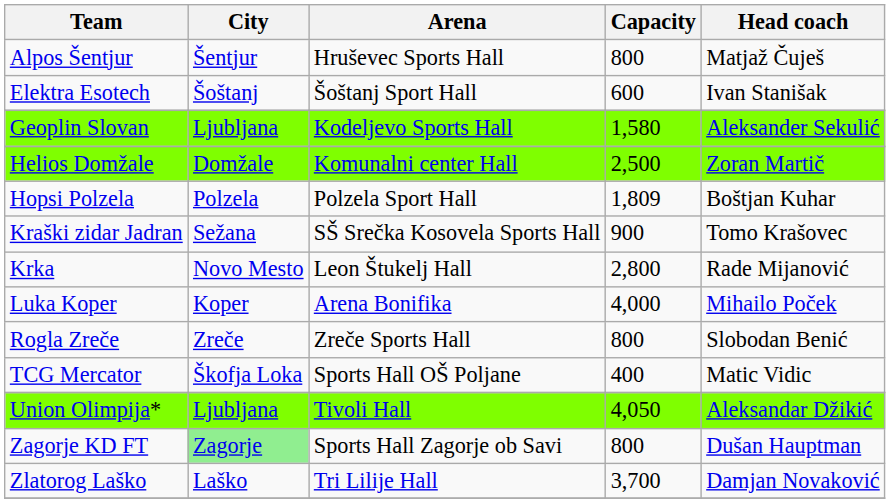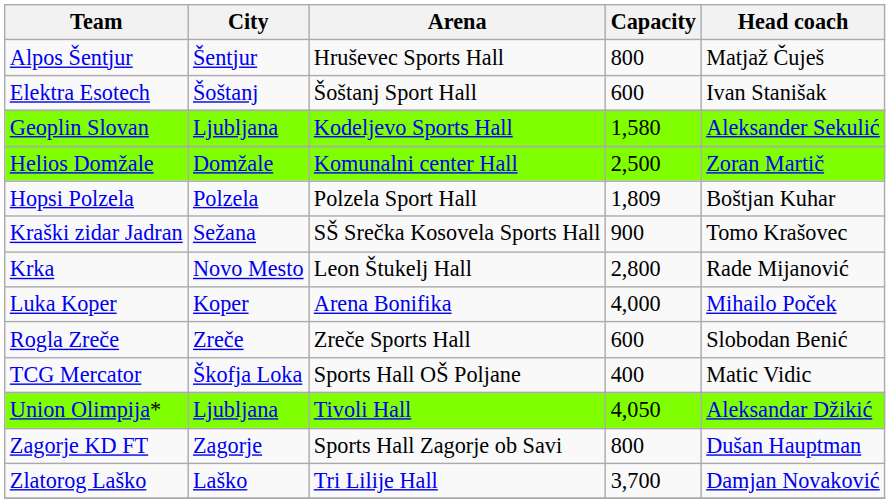Rogla Zreče | Capacity: 800 -> 600
Zagorje KD FT | City: lightgreen background -> no background
